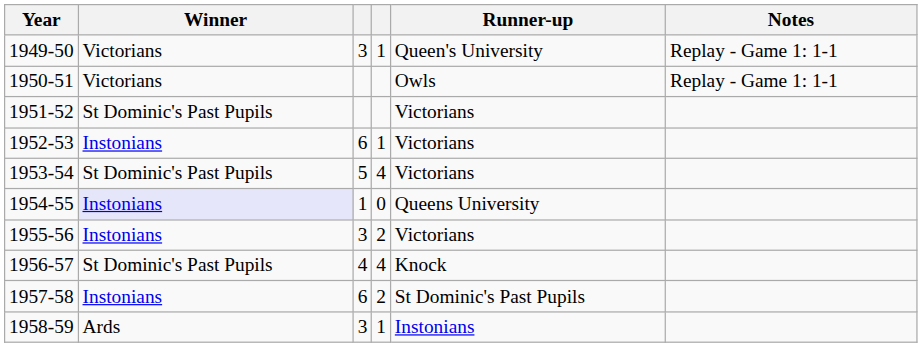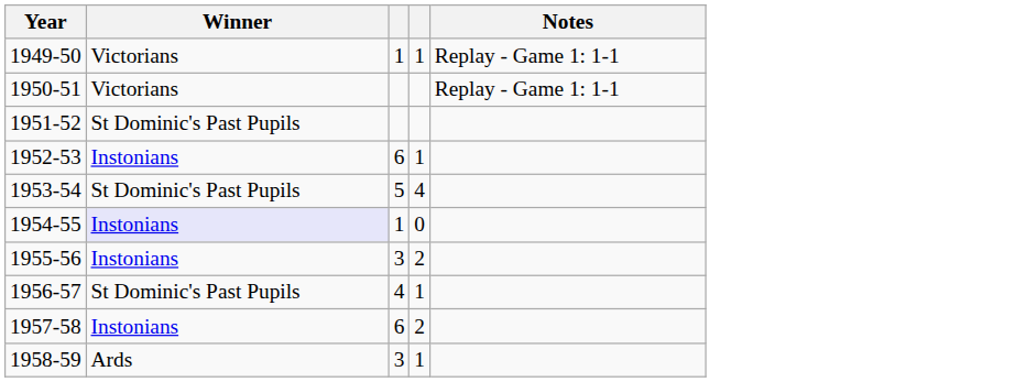- column: Runner-up | Queen's University | Owls | Victorians | Victorians | Victorians | Queens University | Victorians | Knock | St Dominic's Past Pupils | Instonians
1949-50 | column 3: 3 -> 1
1956-57 | column 4: 4 -> 1
